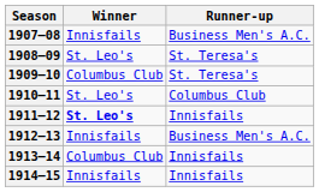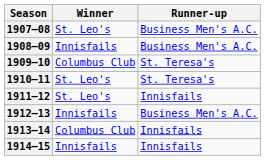1907–08 | Winner: Innisfails -> St. Leo's
1908–09 | Winner: St. Leo's -> Innisfails
1908–09 | Runner-up: St. Teresa's -> Business Men's A.C.
1910–11 | Runner-up: Columbus Club -> St. Teresa's
1911–12 | Winner: bold -> normal
